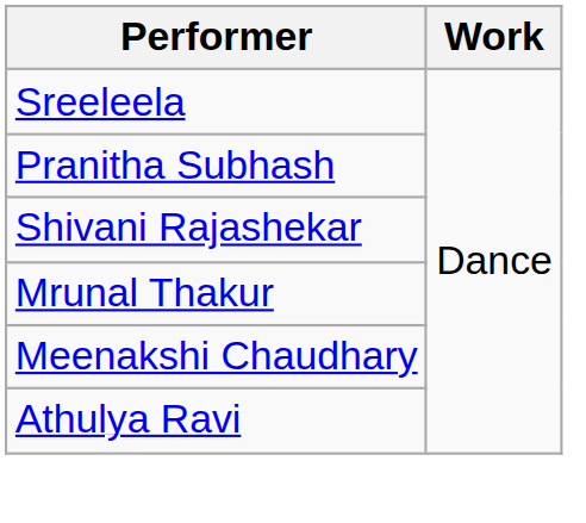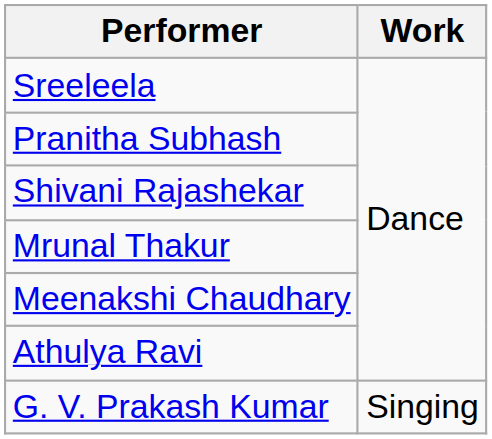+ row: G. V. Prakash Kumar | Singing
